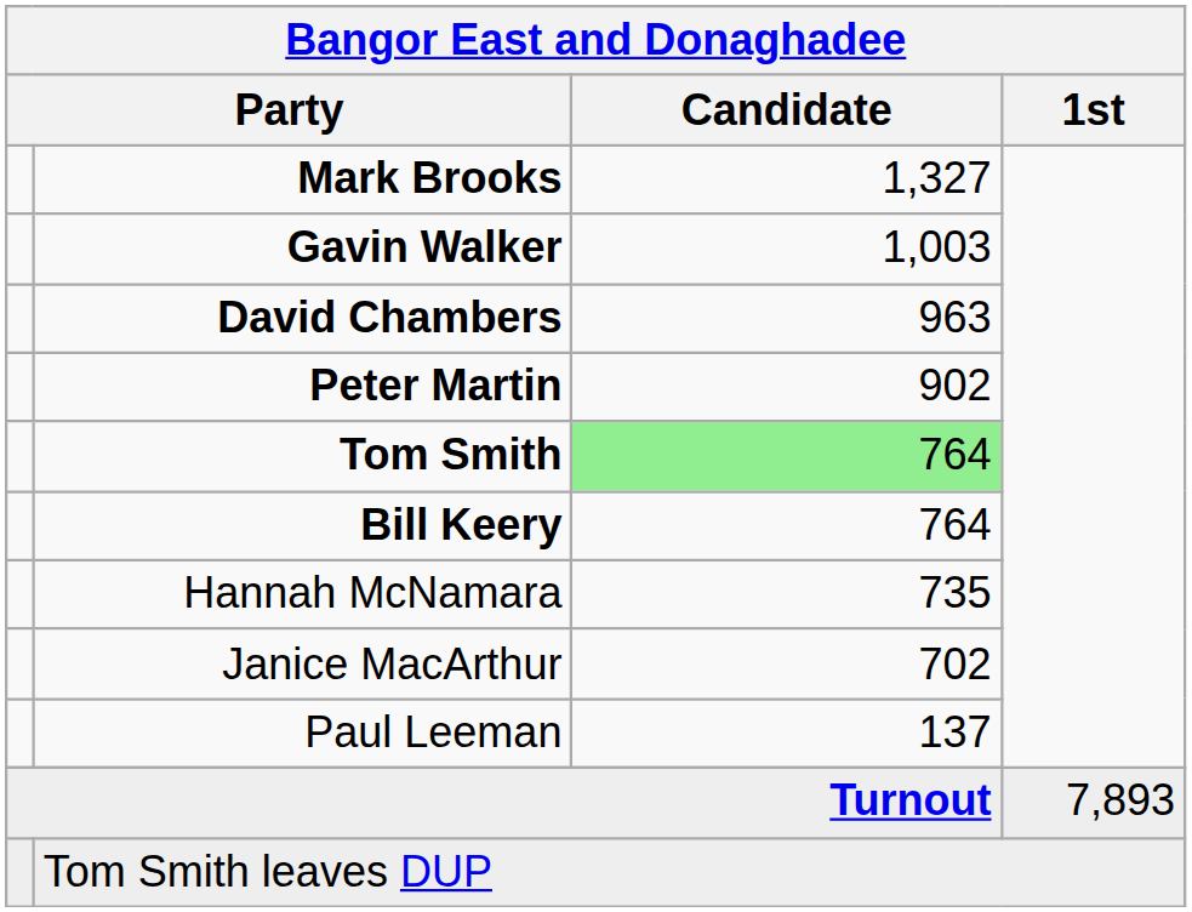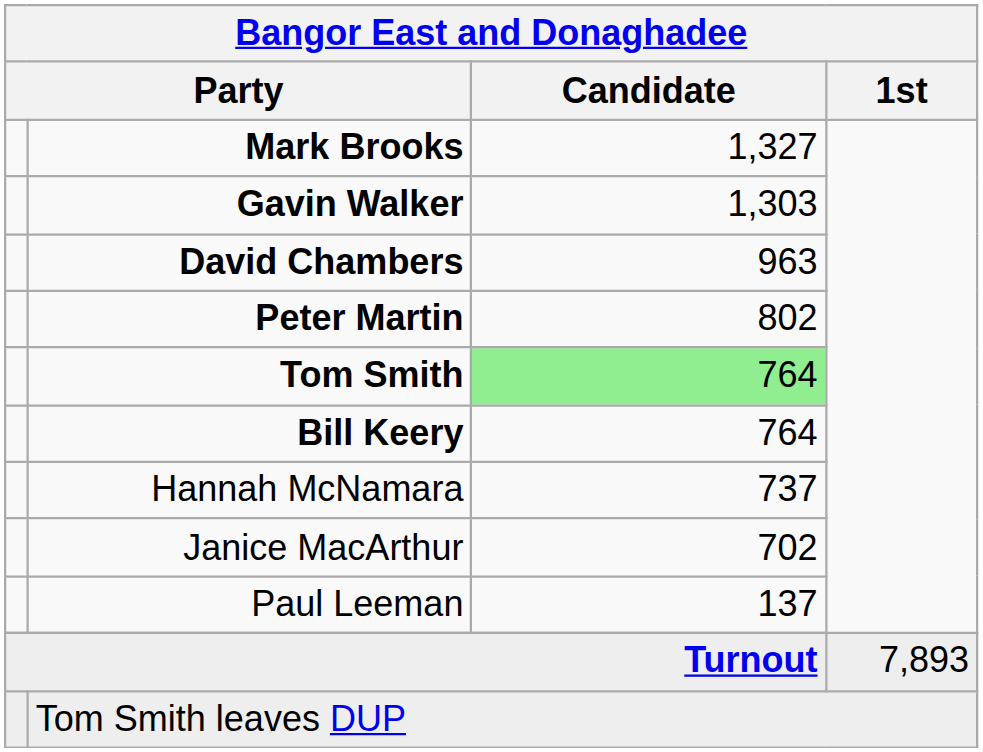Gavin Walker | Candidate: 1,003 -> 1,303
Peter Martin | Candidate: 902 -> 802
Hannah McNamara | Candidate: 735 -> 737
